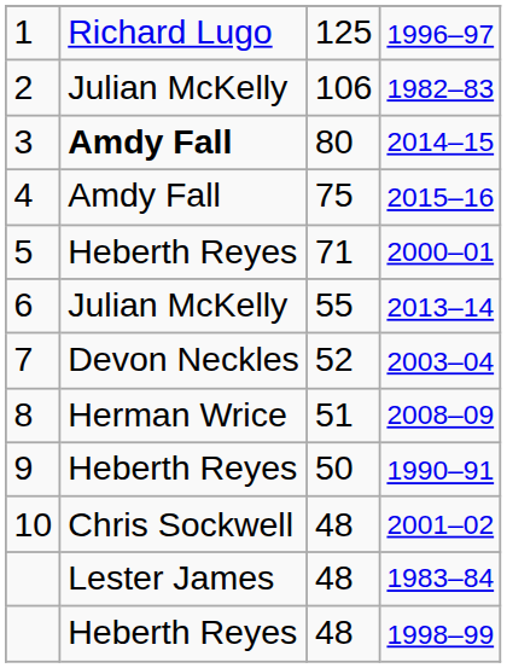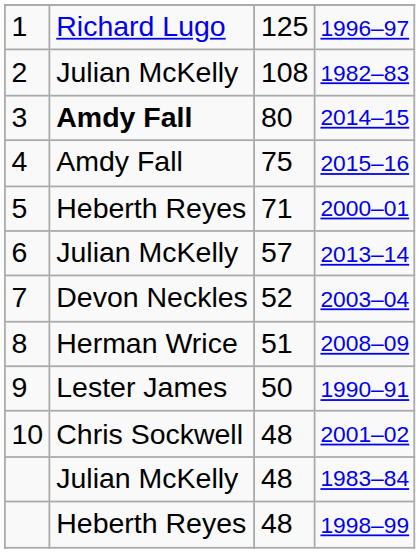1982–83 | column 3: 106 -> 108
2013–14 | column 3: 55 -> 57
1990–91 | column 2: Heberth Reyes -> Lester James
1983–84 | column 2: Lester James -> Julian McKelly
